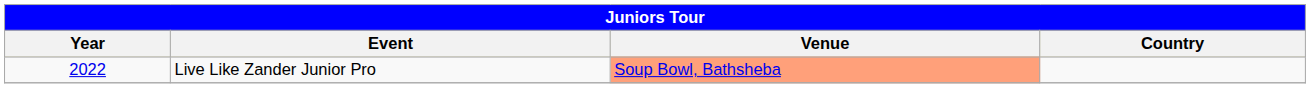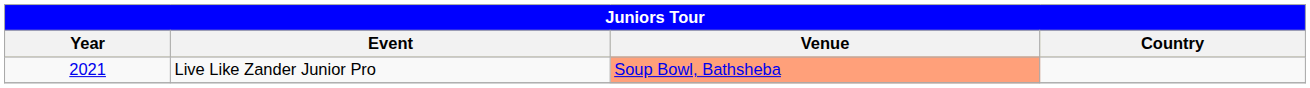Live Like Zander Junior Pro | Year: 2022 -> 2021
